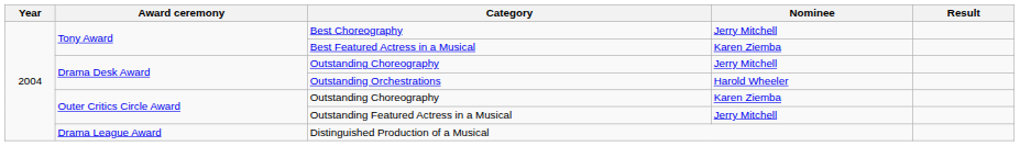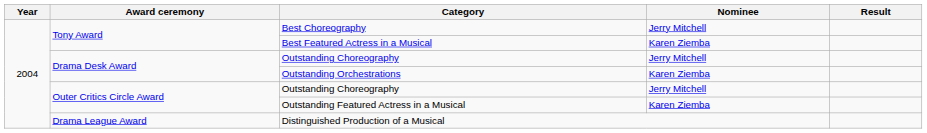Outstanding Orchestrations | Nominee: Harold Wheeler -> Karen Ziemba
Outer Critics Circle Award / Outstanding Choreography | Nominee: Karen Ziemba -> Jerry Mitchell
Outstanding Featured Actress in a Musical | Nominee: Jerry Mitchell -> Karen Ziemba
